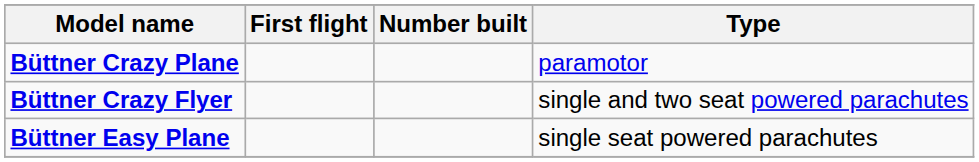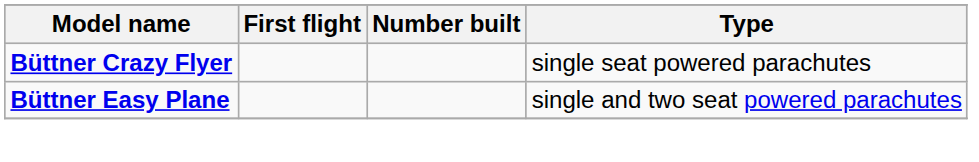- row: Büttner Crazy Plane | paramotor
Büttner Crazy Flyer | Type: single and two seat powered parachutes -> single seat powered parachutes
Büttner Easy Plane | Type: single seat powered parachutes -> single and two seat powered parachutes
